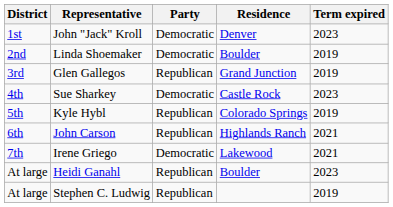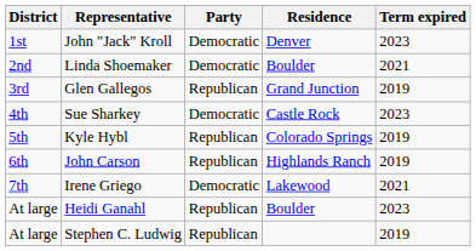Linda Shoemaker | Term expired: 2019 -> 2021
John Carson | Term expired: 2021 -> 2019
